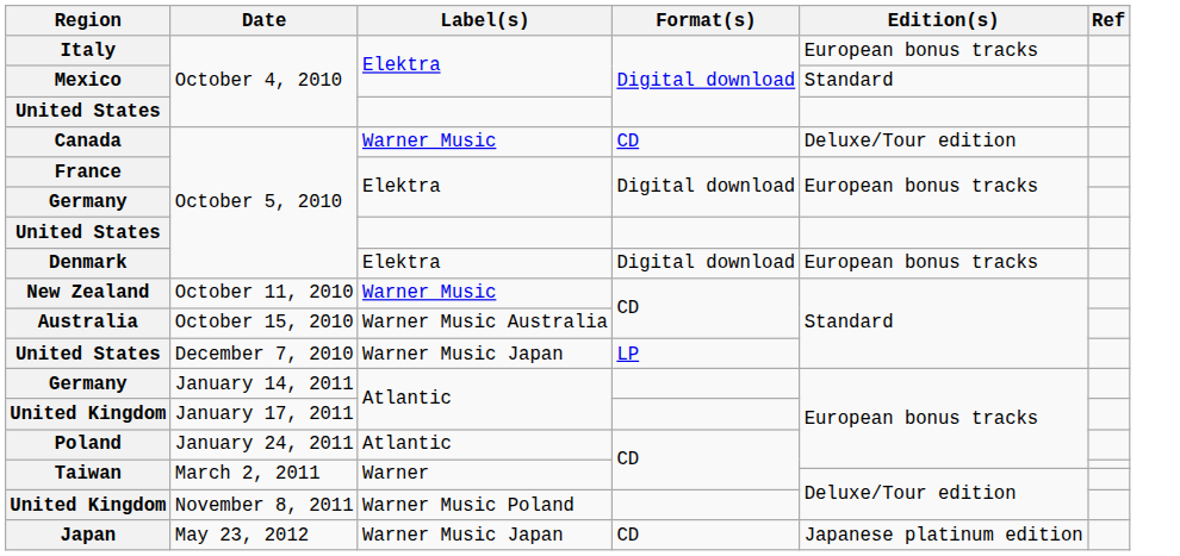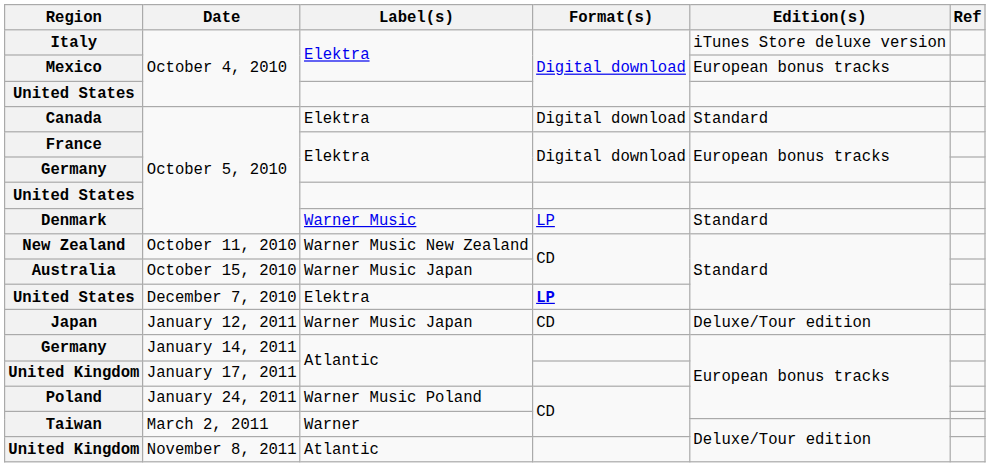Italy | Edition(s): European bonus tracks -> iTunes Store deluxe version
Mexico | Edition(s): Standard -> European bonus tracks
Canada | Label(s): Warner Music -> Elektra
Canada | Format(s): CD -> Digital download
Canada | Edition(s): Deluxe/Tour edition -> Standard
Denmark | Label(s): Elektra -> Warner Music
Denmark | Format(s): Digital download -> LP
Denmark | Edition(s): European bonus tracks -> Standard
New Zealand | Label(s): Warner Music -> Warner Music New Zealand
Australia | Label(s): Warner Music Australia -> Warner Music Japan
United States / December 7, 2010 | Label(s): Warner Music Japan -> Elektra
United States / December 7, 2010 | Format(s): normal -> bold
+ row: Japan | January 12, 2011 | Warner Music Japan | CD | Deluxe/Tour edition
Poland | Label(s): Atlantic -> Warner Music Poland
United Kingdom / November 8, 2011 | Label(s): Warner Music Poland -> Atlantic
- row: Japan | May 23, 2012 | Warner Music Japan | CD | Japanese platinum edition
